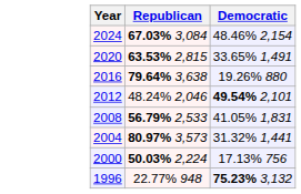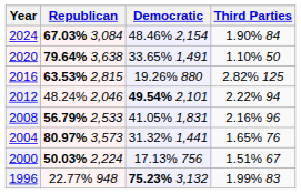+ column: Third Parties | 1.90% 84 | 1.10% 50 | 2.82% 125 | 2.22% 94 | 2.16% 96 | 1.65% 76 | 1.51% 67 | 1.99% 83
2020 | Republican: 63.53% 2,815 -> 79.64% 3,638
2016 | Republican: 79.64% 3,638 -> 63.53% 2,815
